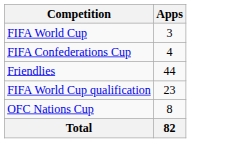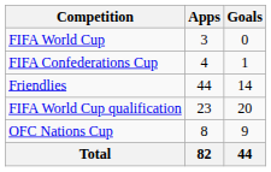+ column: Goals | 0 | 1 | 14 | 20 | 9 | 44
